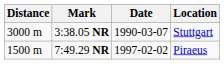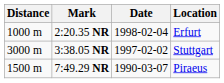+ row: 1000 m | 2:20.35 NR | 1998-02-04 | Erfurt
3:38.05 NR | Date: 1990-03-07 -> 1997-02-02
7:49.29 NR | Date: 1997-02-02 -> 1990-03-07
